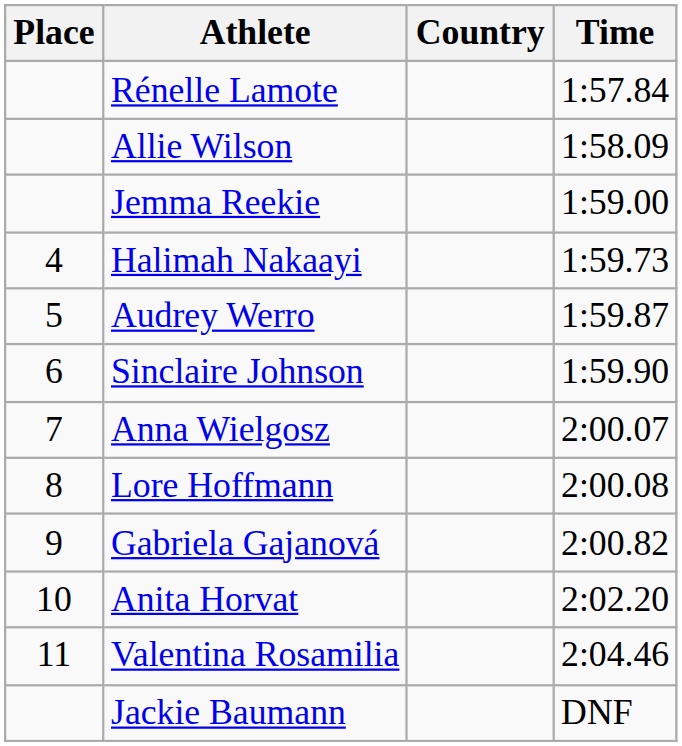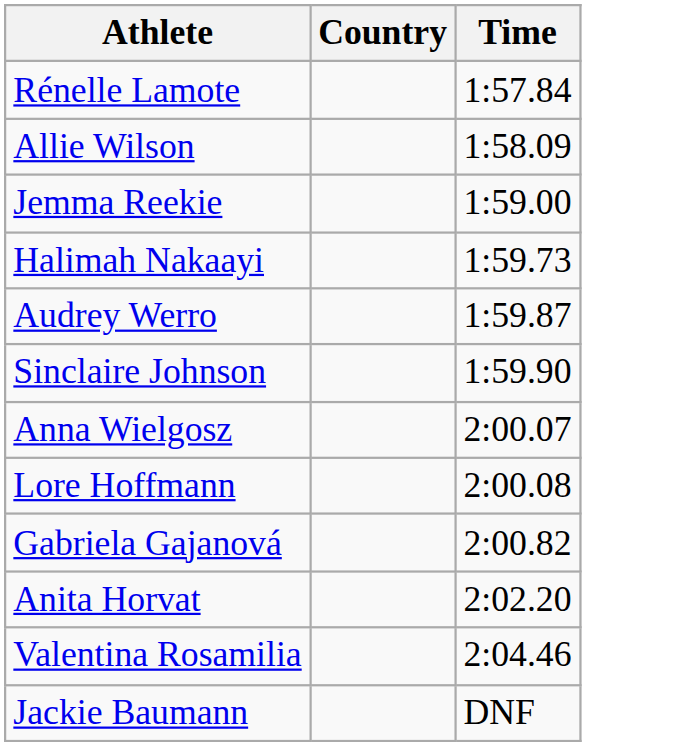- column: Place | 4 | 5 | 6 | 7 | 8 | 9 | 10 | 11
